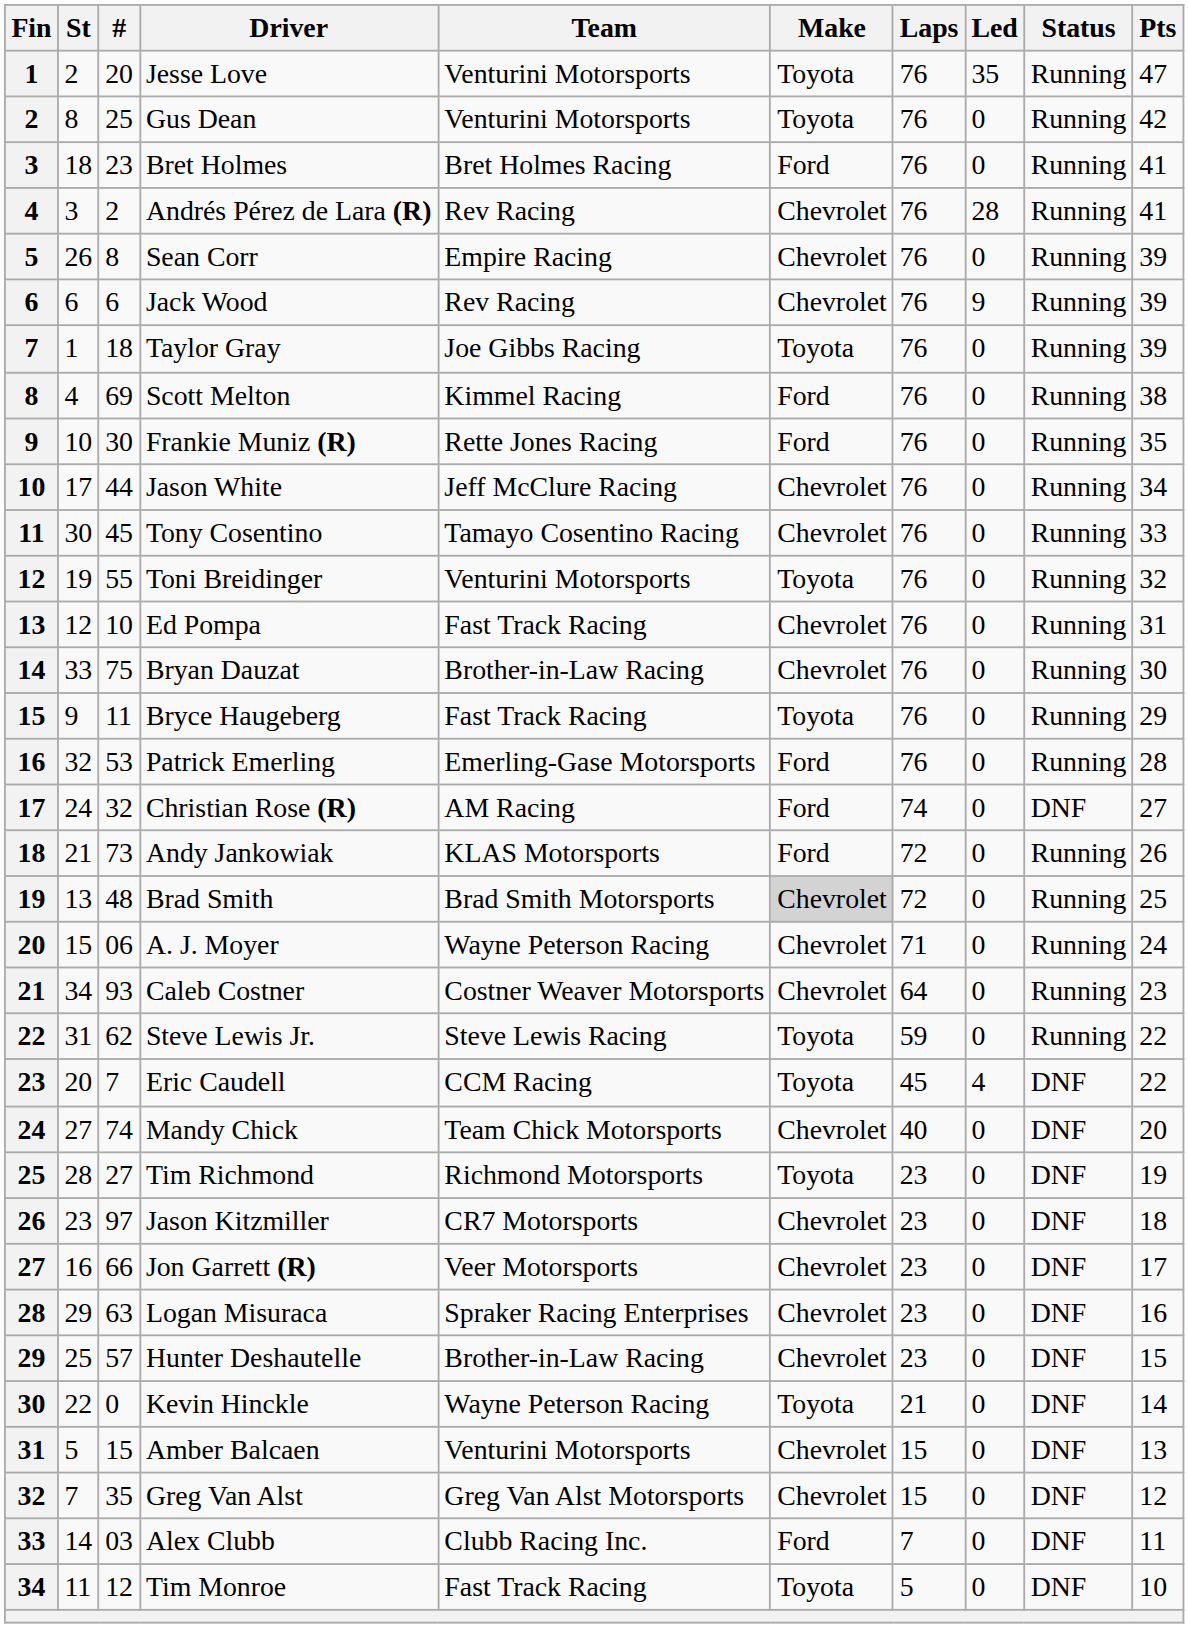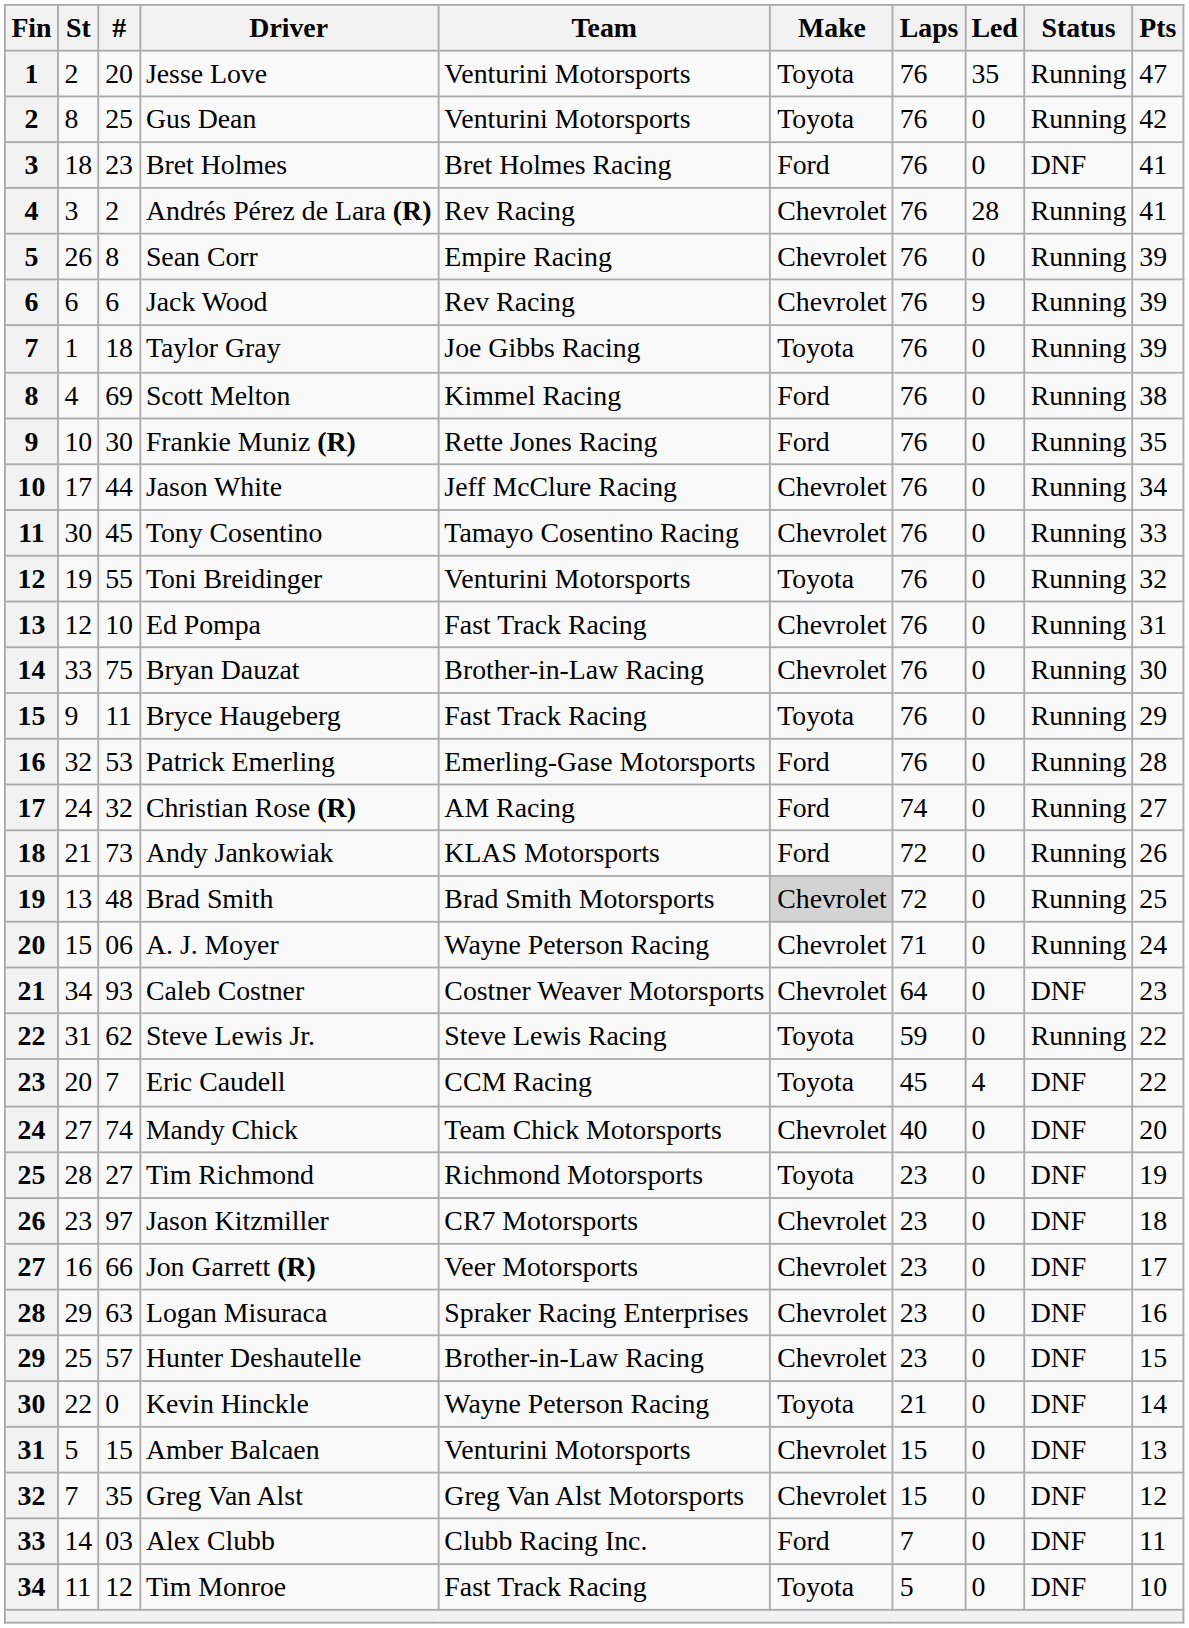Bret Holmes | Status: Running -> DNF
Christian Rose (R) | Status: DNF -> Running
Caleb Costner | Status: Running -> DNF
